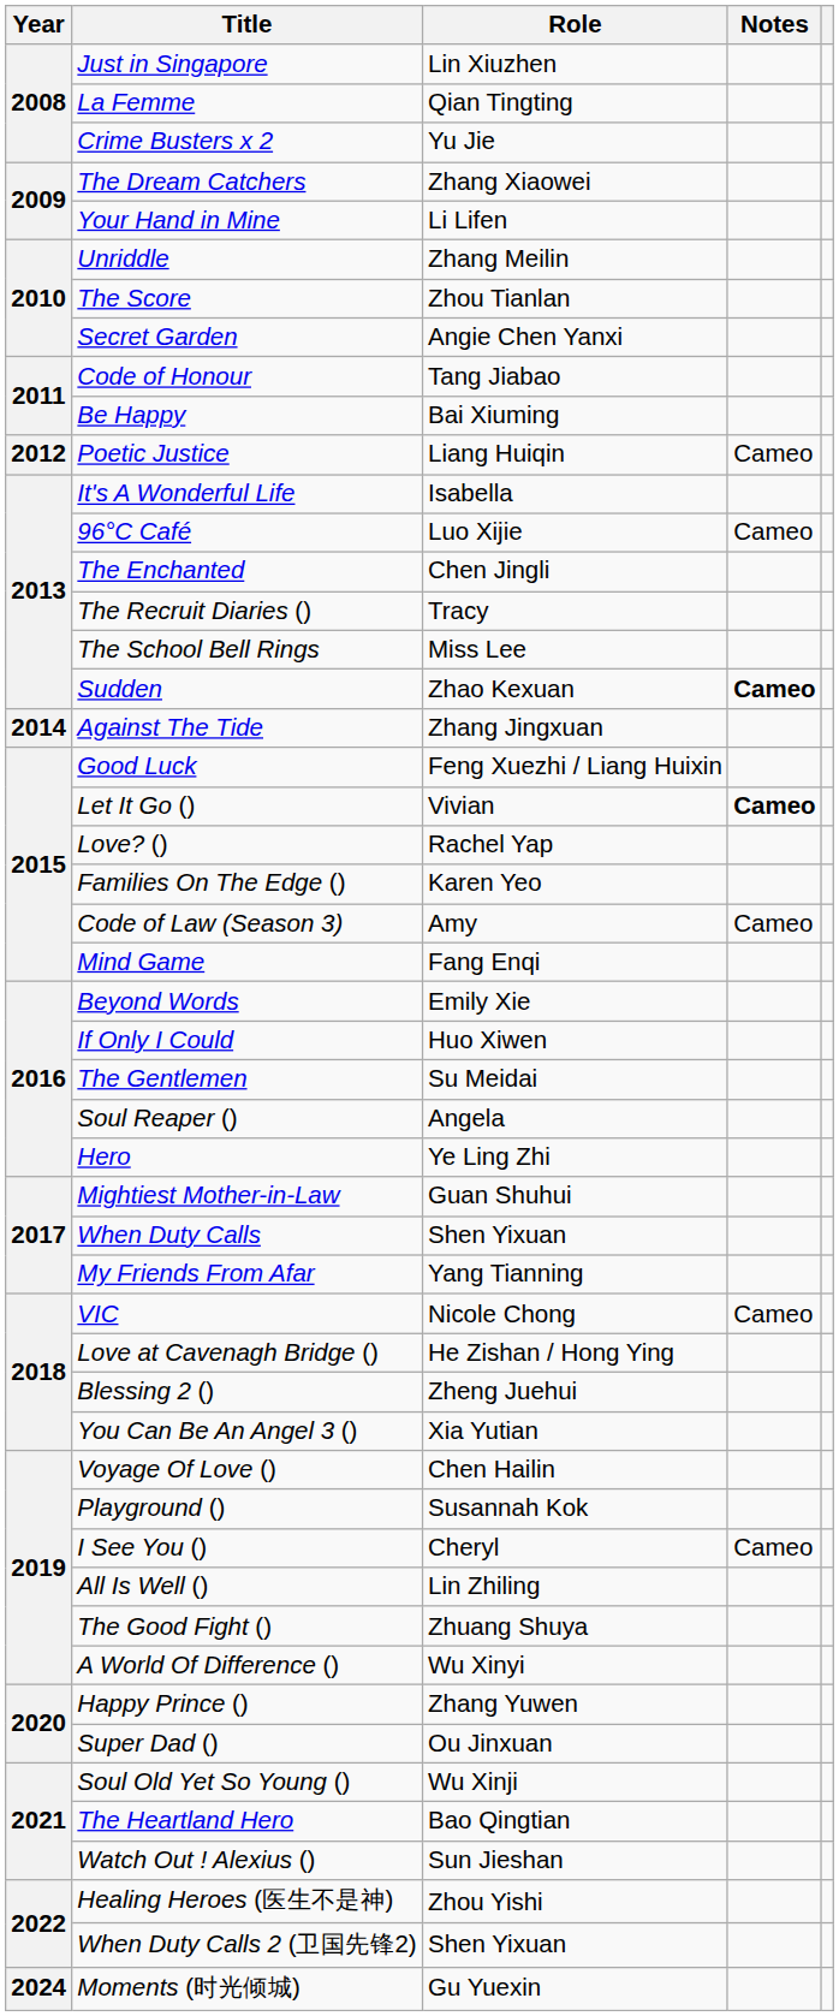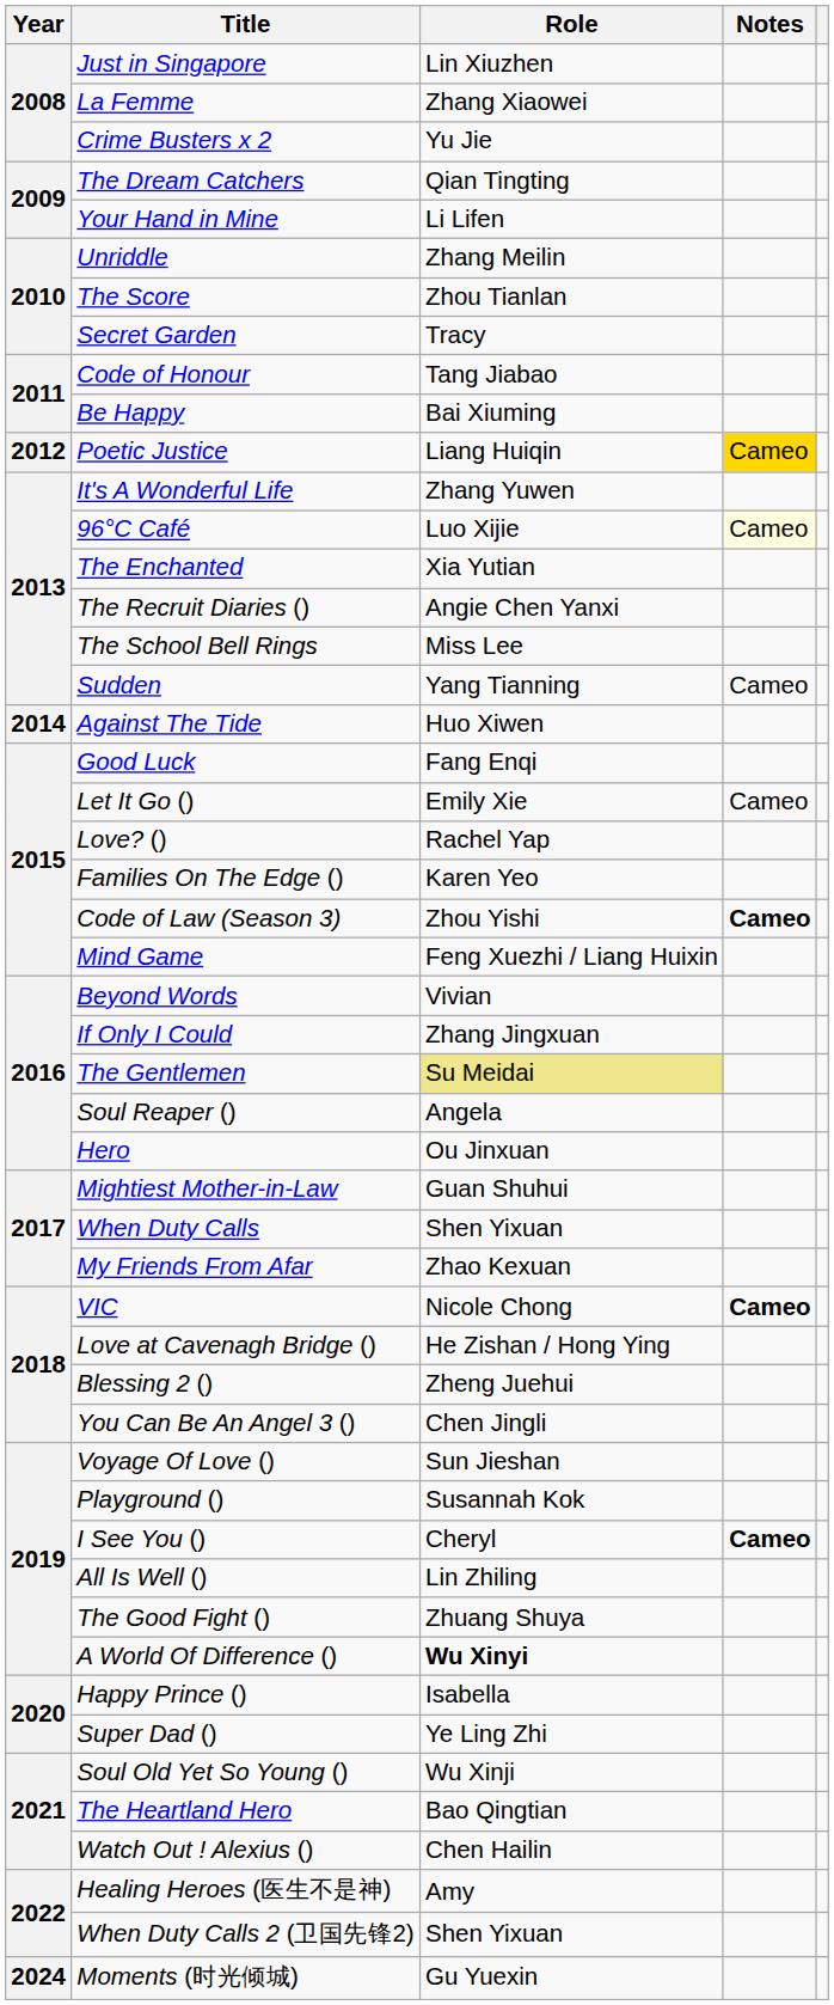La Femme | Role: Qian Tingting -> Zhang Xiaowei
The Dream Catchers | Role: Zhang Xiaowei -> Qian Tingting
Secret Garden | Role: Angie Chen Yanxi -> Tracy
Poetic Justice | Notes: no background -> gold background
It's A Wonderful Life | Role: Isabella -> Zhang Yuwen
96°C Café | Notes: no background -> lightyellow background
The Enchanted | Role: Chen Jingli -> Xia Yutian
The Recruit Diaries () | Role: Tracy -> Angie Chen Yanxi
Sudden | Role: Zhao Kexuan -> Yang Tianning
Sudden | Notes: bold -> normal
Against The Tide | Role: Zhang Jingxuan -> Huo Xiwen
Good Luck | Role: Feng Xuezhi / Liang Huixin -> Fang Enqi
Let It Go () | Role: Vivian -> Emily Xie
Let It Go () | Notes: bold -> normal
Code of Law (Season 3) | Role: Amy -> Zhou Yishi
Code of Law (Season 3) | Notes: normal -> bold
Mind Game | Role: Fang Enqi -> Feng Xuezhi / Liang Huixin
Beyond Words | Role: Emily Xie -> Vivian
If Only I Could | Role: Huo Xiwen -> Zhang Jingxuan
The Gentlemen | Role: no background -> khaki background
Hero | Role: Ye Ling Zhi -> Ou Jinxuan
My Friends From Afar | Role: Yang Tianning -> Zhao Kexuan
VIC | Notes: normal -> bold
You Can Be An Angel 3 () | Role: Xia Yutian -> Chen Jingli
Voyage Of Love () | Role: Chen Hailin -> Sun Jieshan
I See You () | Notes: normal -> bold
A World Of Difference () | Role: normal -> bold
Happy Prince () | Role: Zhang Yuwen -> Isabella
Super Dad () | Role: Ou Jinxuan -> Ye Ling Zhi
Watch Out ! Alexius () | Role: Sun Jieshan -> Chen Hailin
Healing Heroes (医生不是神) | Role: Zhou Yishi -> Amy
